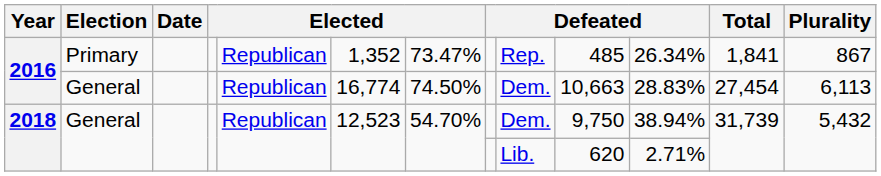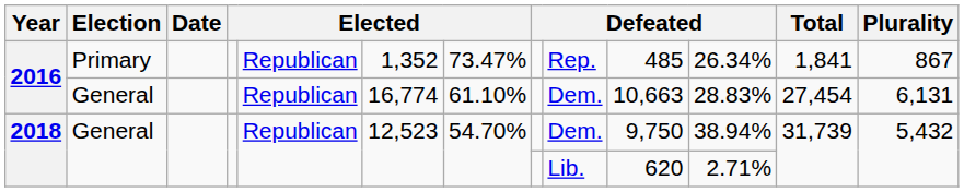2016 / General | column 7: 74.50% -> 61.10%
2016 / General | Plurality: 6,113 -> 6,131
